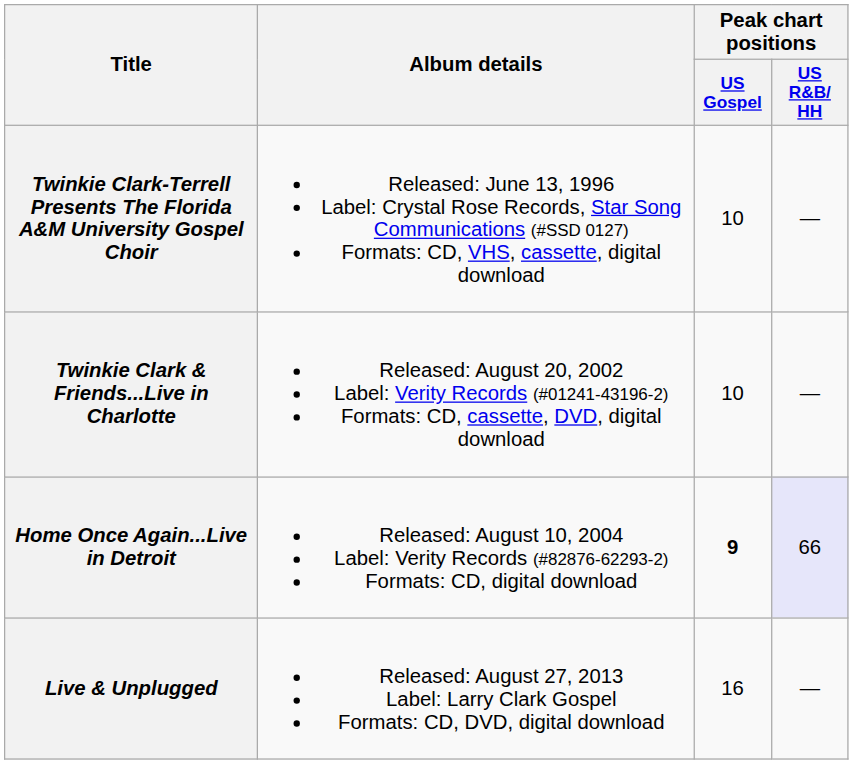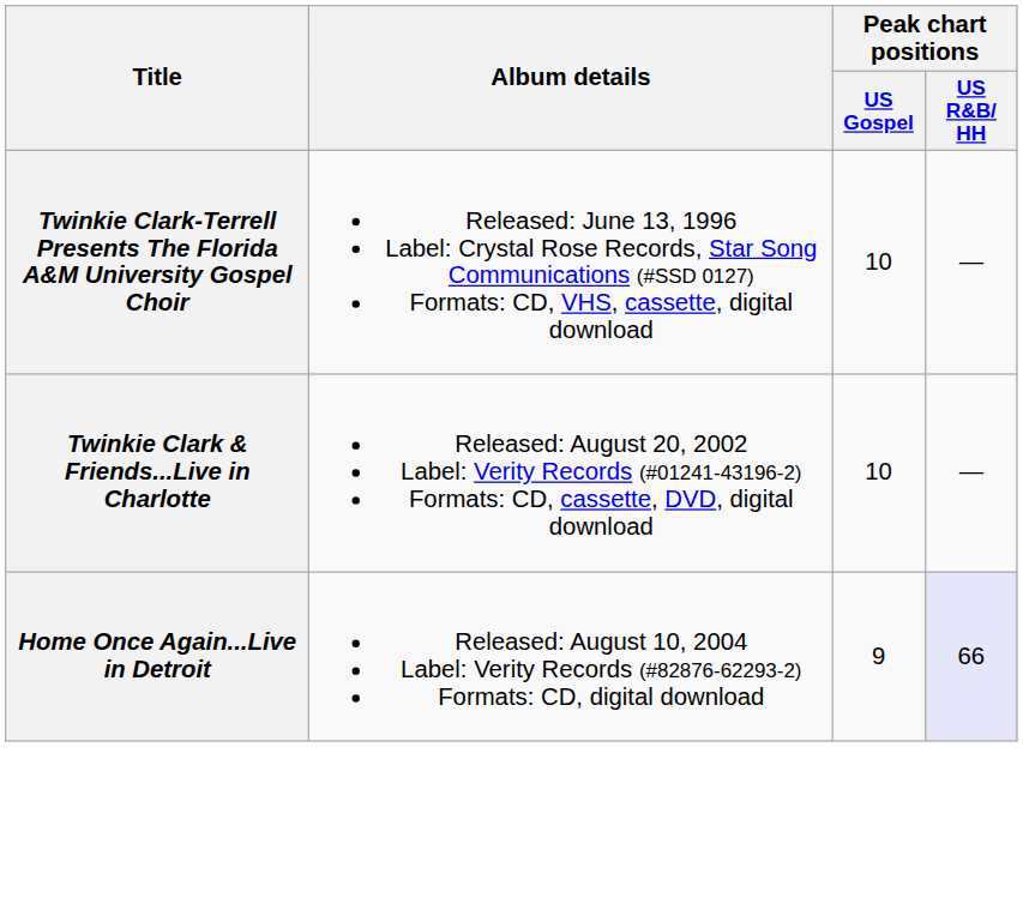Home Once Again...Live in Detroit | Peak chart positions / US Gospel: bold -> normal
- row: Live & Unplugged | Released: August 27, 2013 Label: Larry Clark Gospel Formats: CD, DVD, digital download | 16 | —
